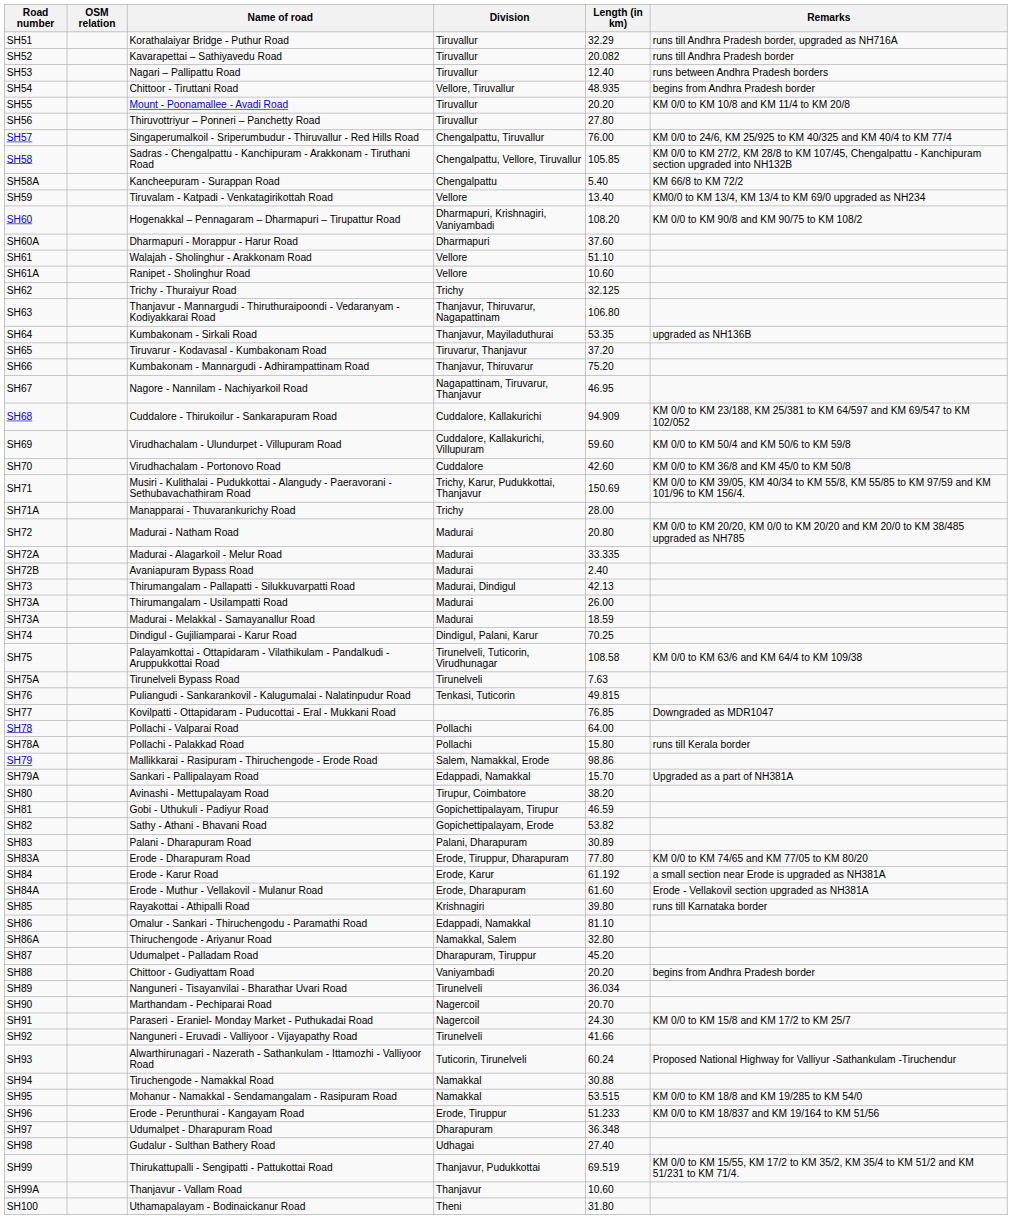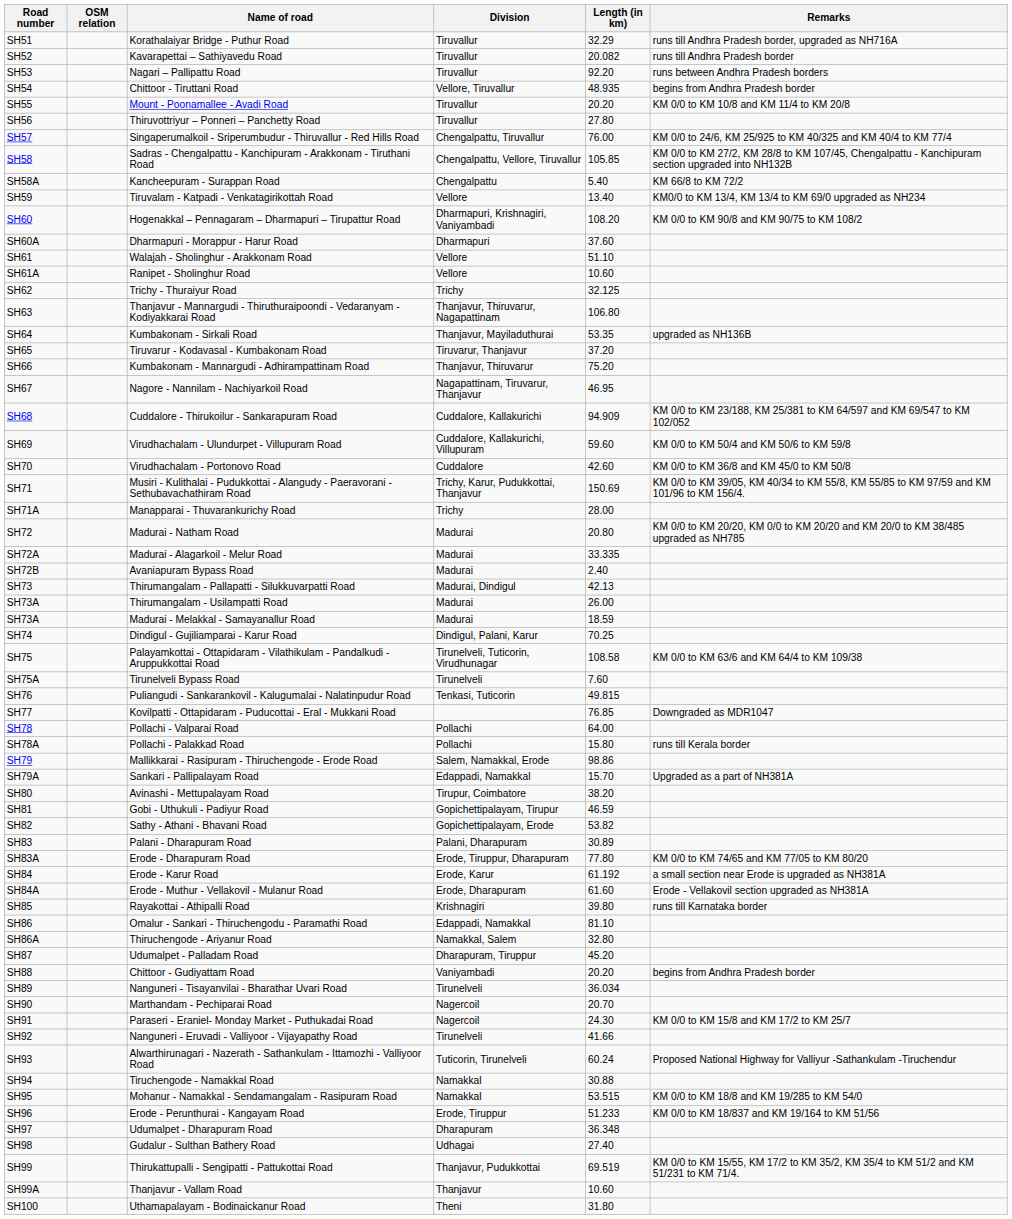Nagari – Pallipattu Road | Length (in km): 12.40 -> 92.20
Tirunelveli Bypass Road | Length (in km): 7.63 -> 7.60
